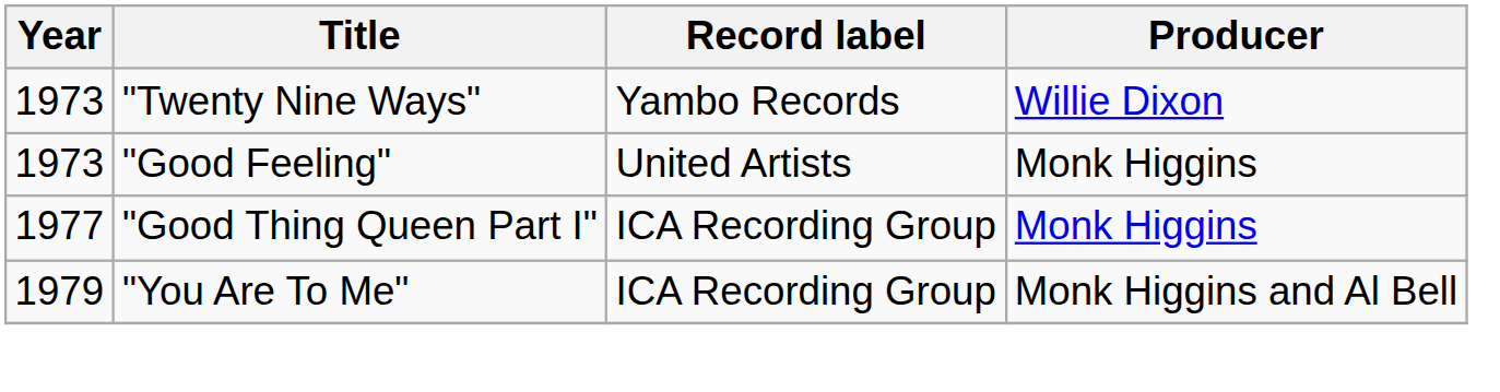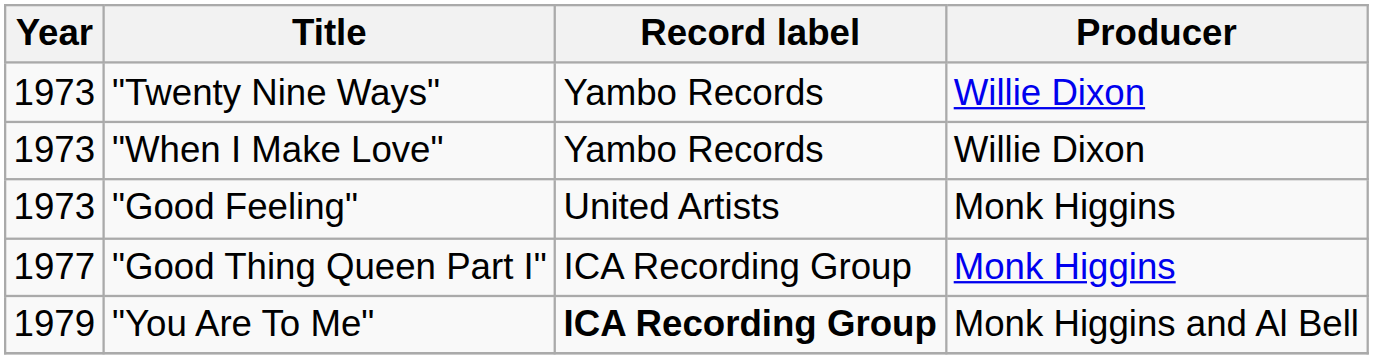+ row: 1973 | "When I Make Love" | Yambo Records | Willie Dixon
"You Are To Me" | Record label: normal -> bold
